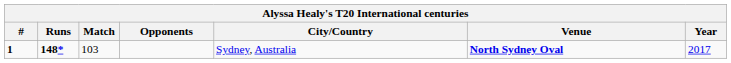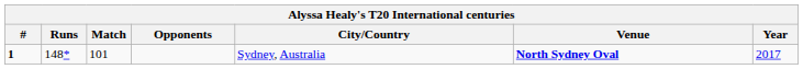1 | Runs: bold -> normal
1 | Match: 103 -> 101
